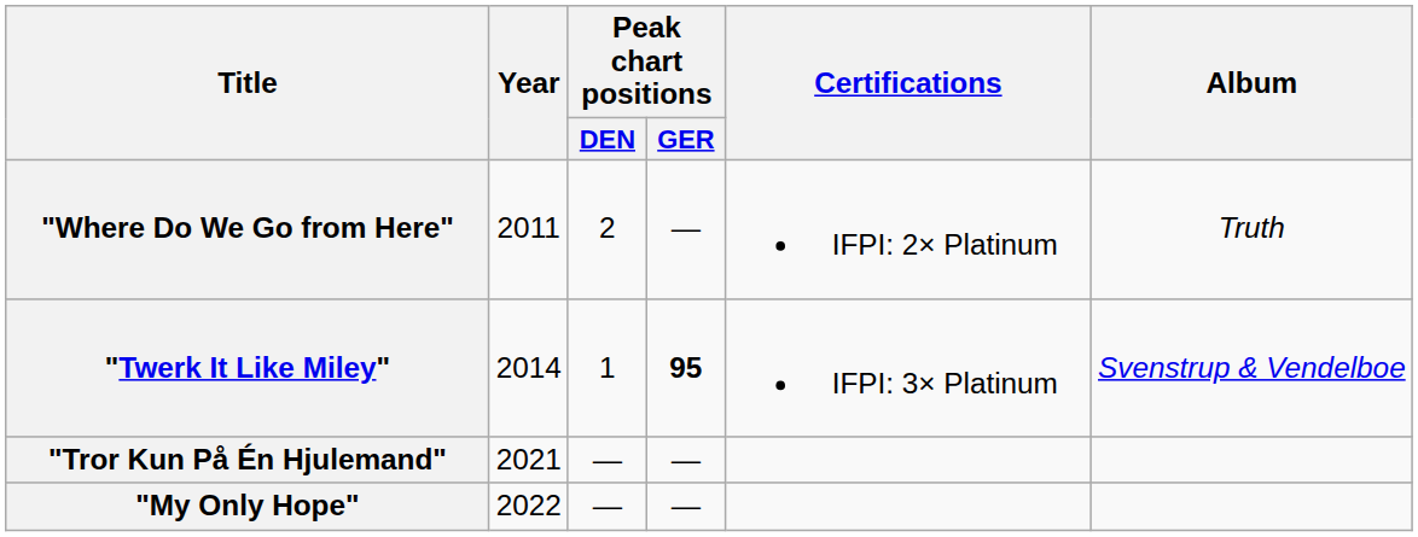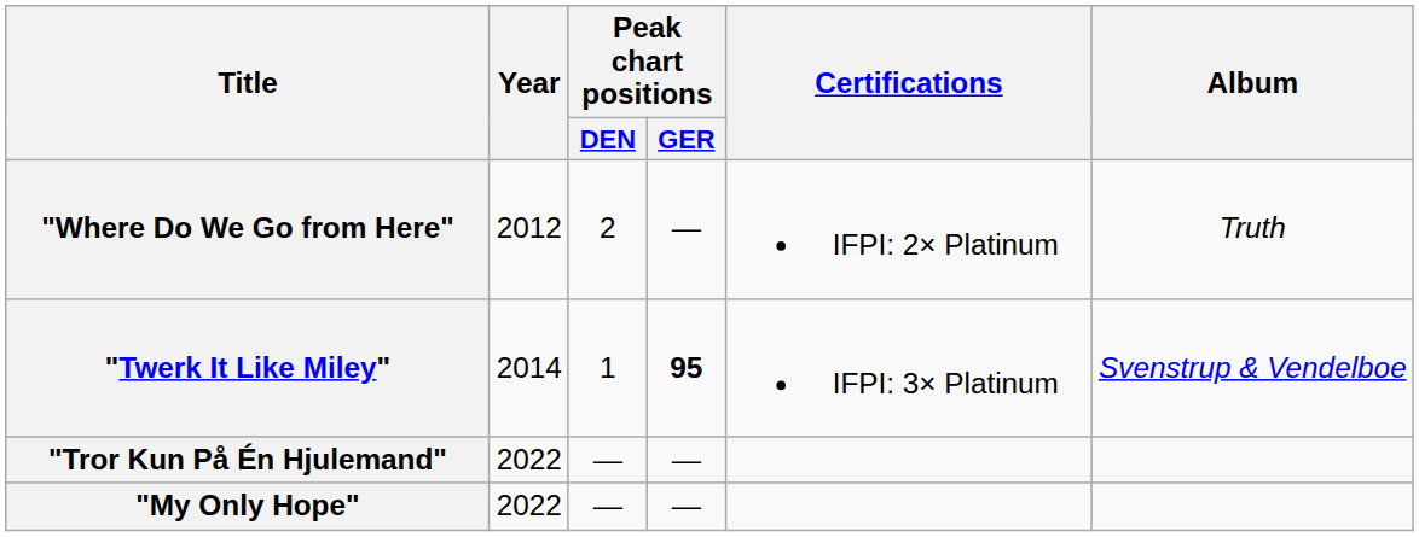"Where Do We Go from Here" | Year: 2011 -> 2012
"Tror Kun På Én Hjulemand" | Year: 2021 -> 2022
